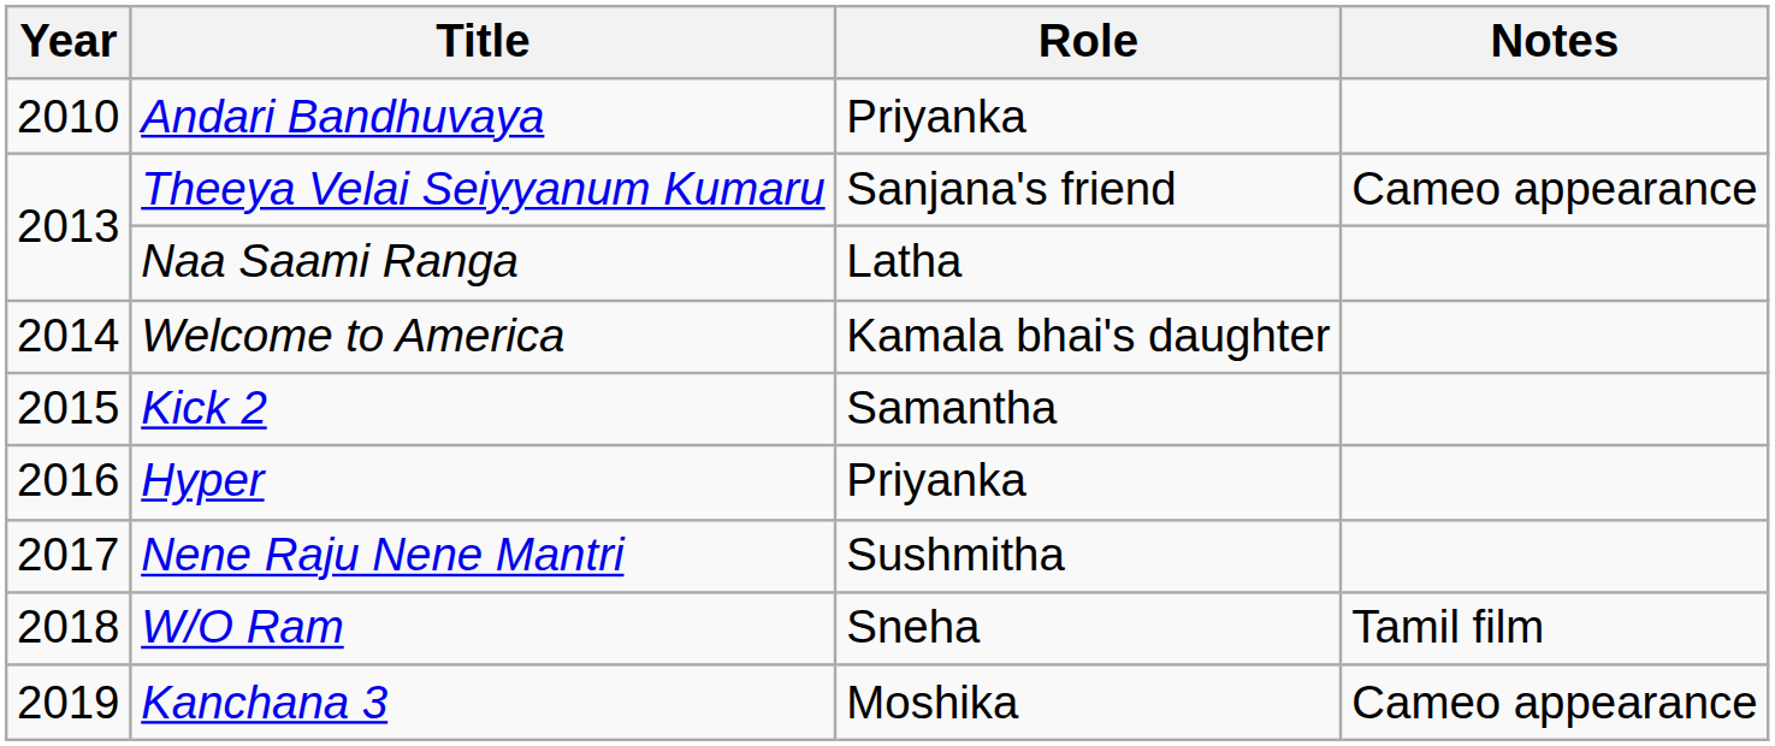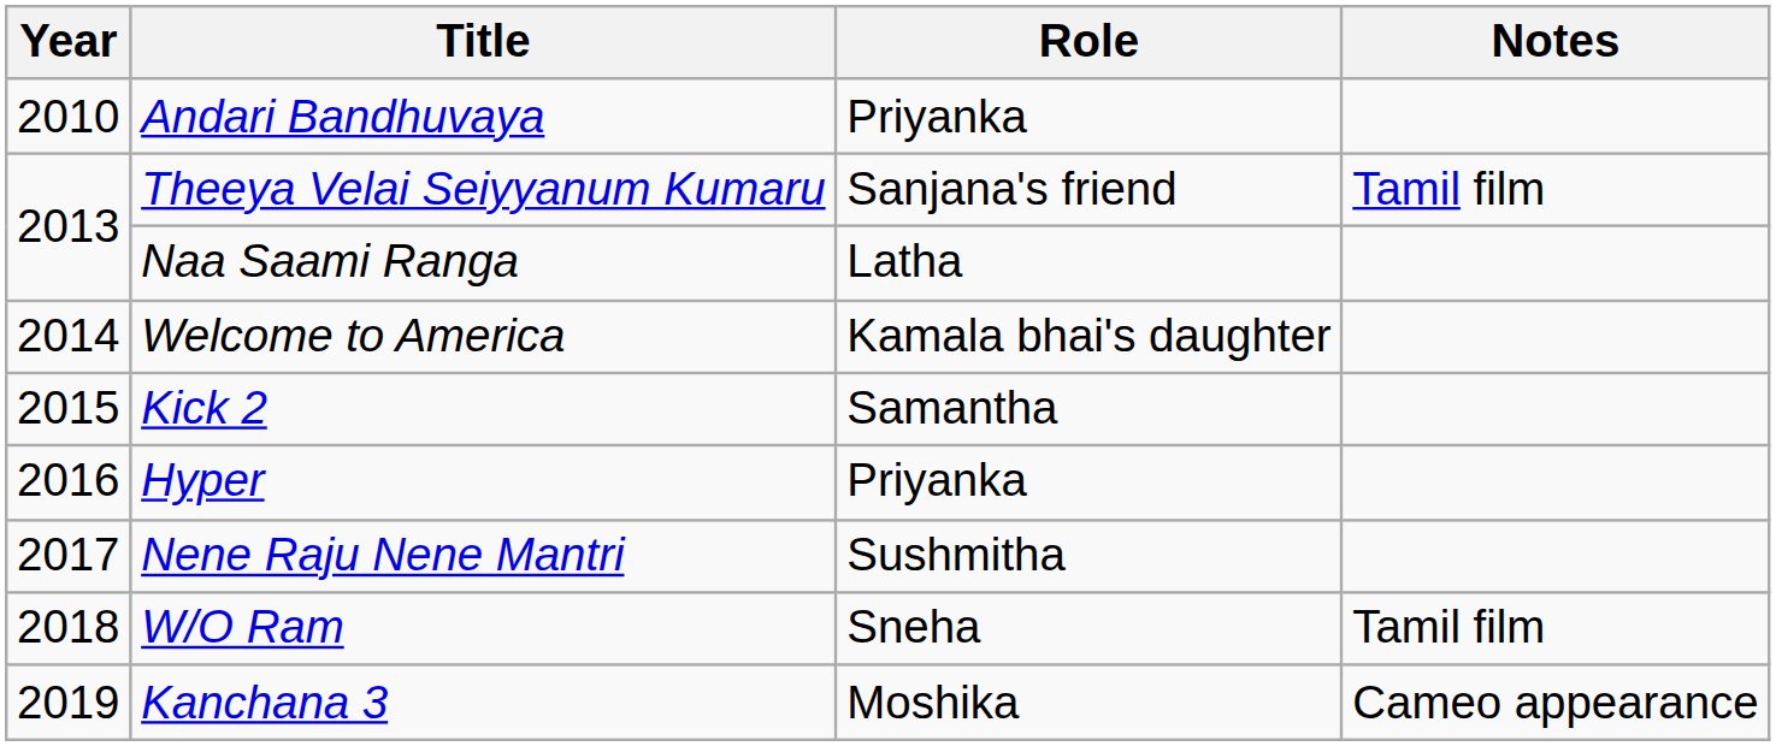Theeya Velai Seiyyanum Kumaru | Notes: Cameo appearance -> Tamil film
